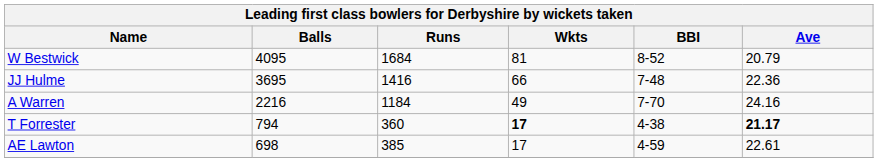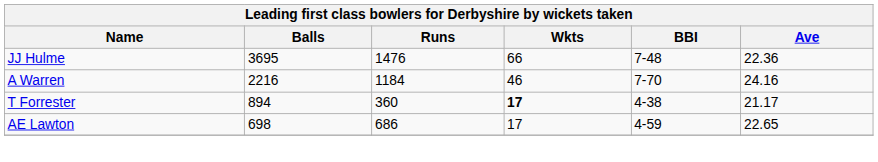- row: W Bestwick | 4095 | 1684 | 81 | 8-52 | 20.79
JJ Hulme | Runs: 1416 -> 1476
A Warren | Wkts: 49 -> 46
T Forrester | Balls: 794 -> 894
T Forrester | Ave: bold -> normal
AE Lawton | Runs: 385 -> 686
AE Lawton | Ave: 22.61 -> 22.65
